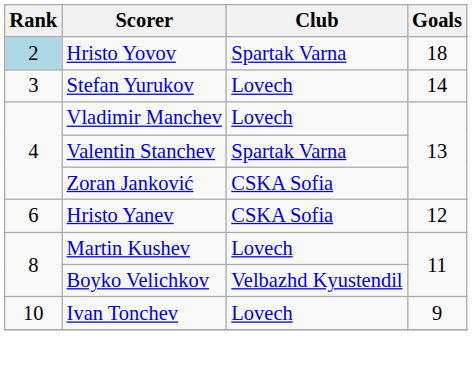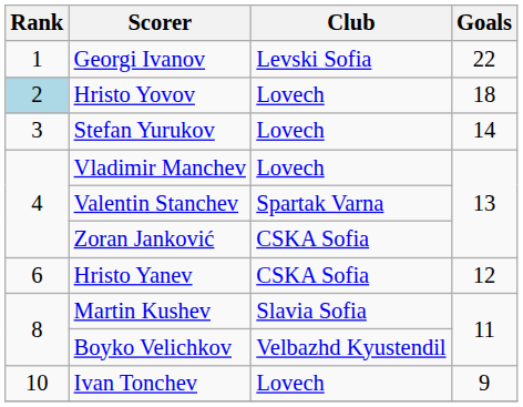+ row: 1 | Georgi Ivanov | Levski Sofia | 22
Hristo Yovov | Club: Spartak Varna -> Lovech
Martin Kushev | Club: Lovech -> Slavia Sofia
